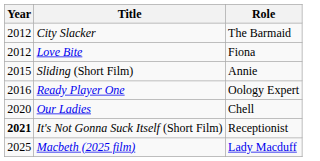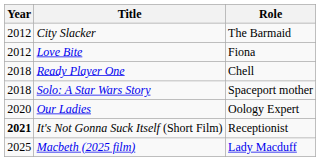- row: 2015 | Sliding (Short Film) | Annie
Ready Player One | Year: 2016 -> 2018
Ready Player One | Role: Oology Expert -> Chell
+ row: 2018 | Solo: A Star Wars Story | Spaceport mother
Our Ladies | Role: Chell -> Oology Expert
